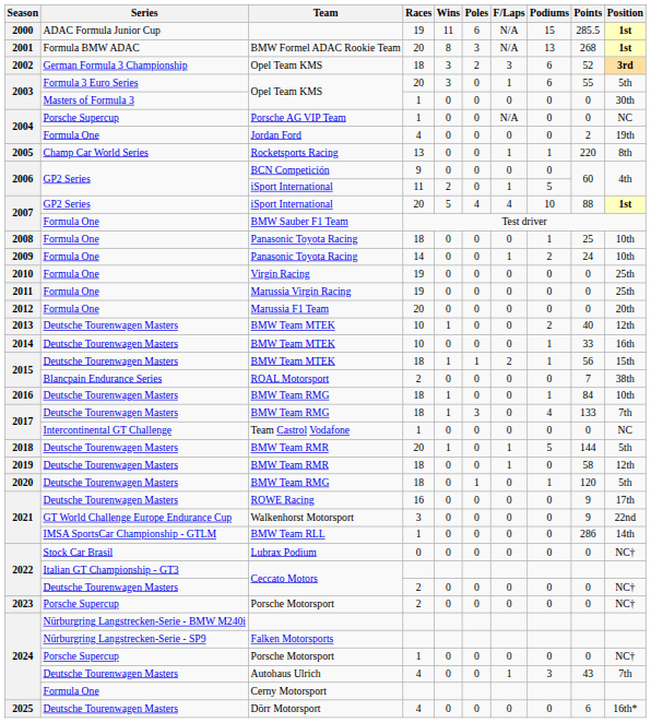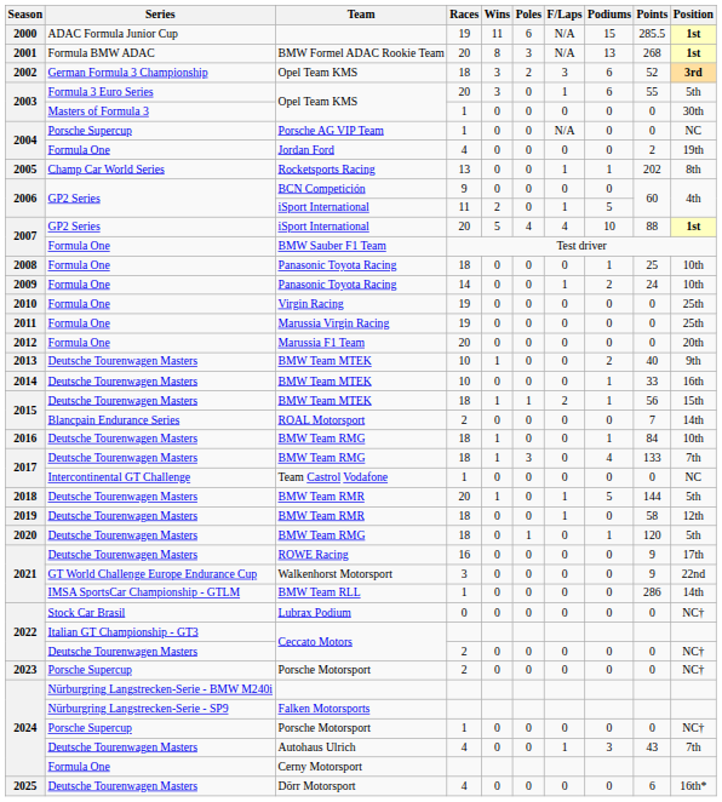Rocketsports Racing | Points: 220 -> 202
2013 / BMW Team MTEK | Position: 12th -> 9th
ROAL Motorsport | Position: 38th -> 14th
